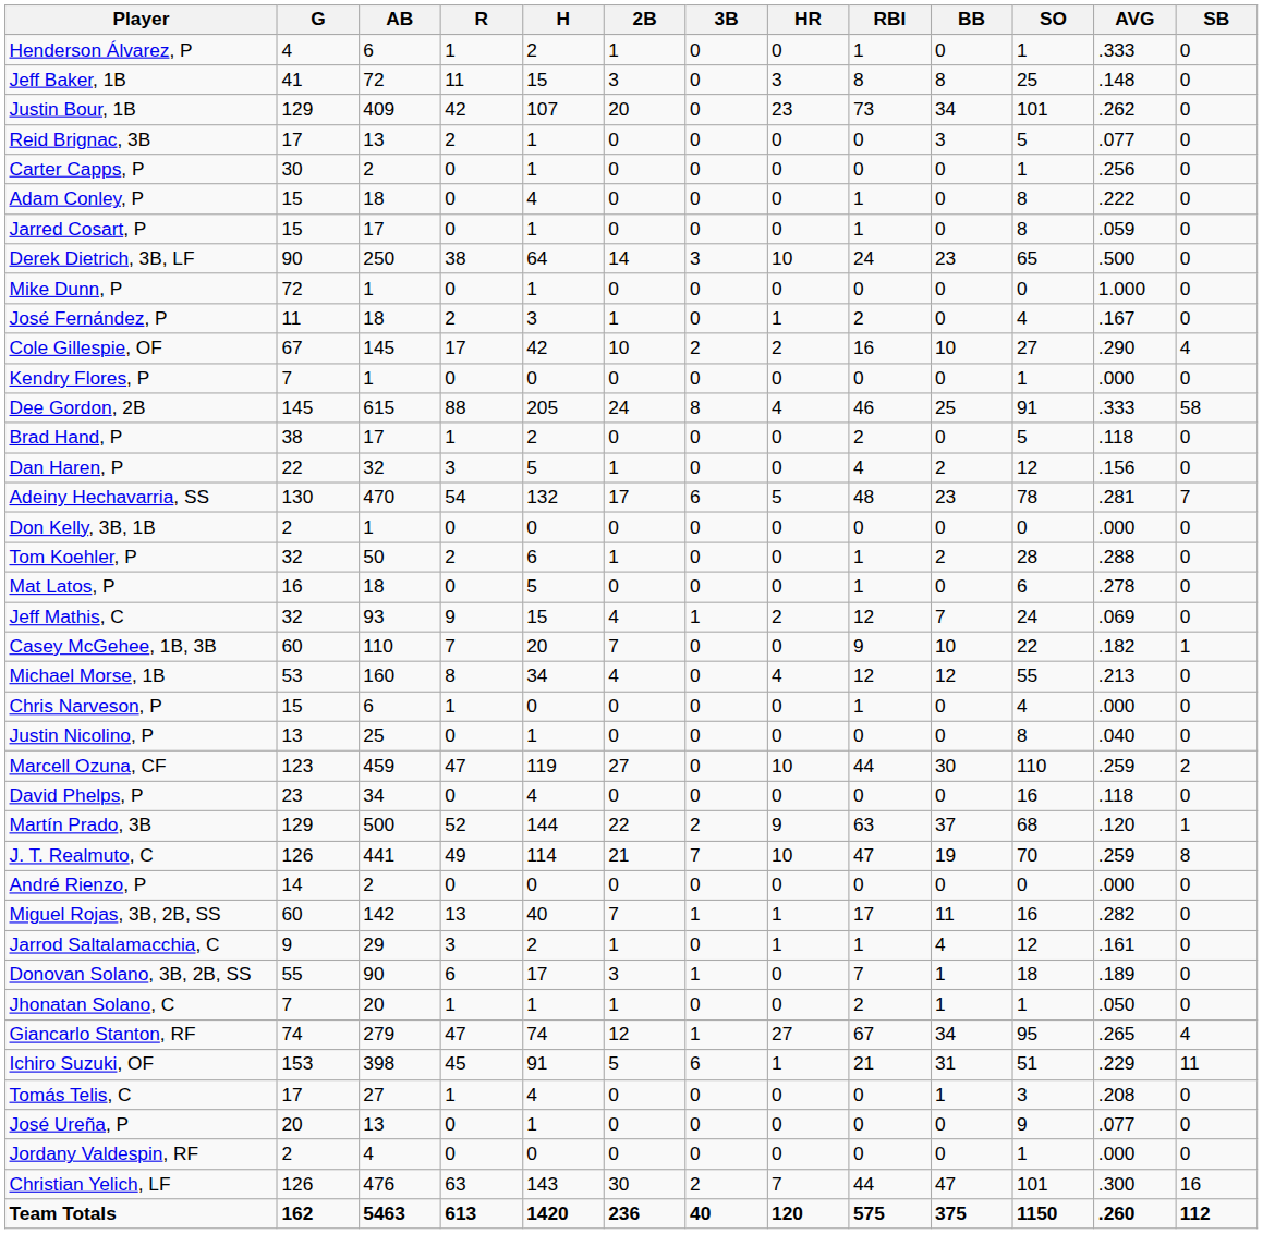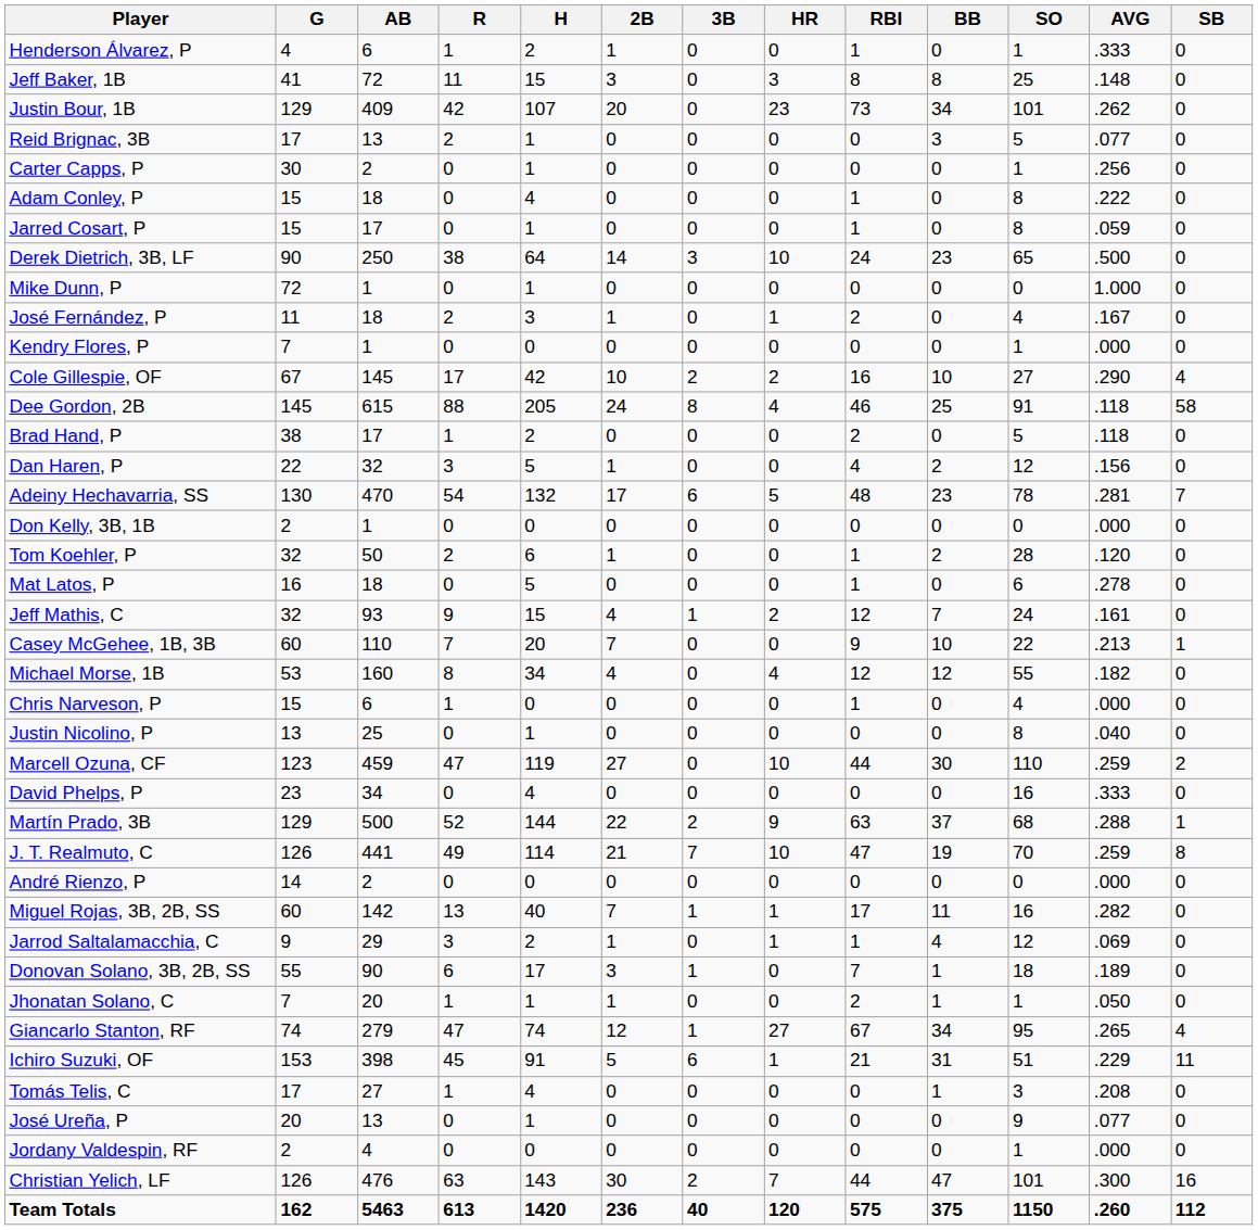rows swapped: Kendry Flores, P <-> Cole Gillespie, OF
Dee Gordon, 2B | AVG: .333 -> .118
Tom Koehler, P | AVG: .288 -> .120
Jeff Mathis, C | AVG: .069 -> .161
Casey McGehee, 1B, 3B | AVG: .182 -> .213
Michael Morse, 1B | AVG: .213 -> .182
David Phelps, P | AVG: .118 -> .333
Martín Prado, 3B | AVG: .120 -> .288
Jarrod Saltalamacchia, C | AVG: .161 -> .069
